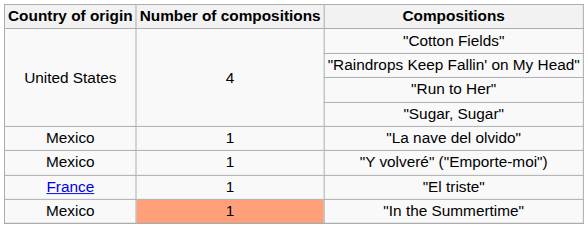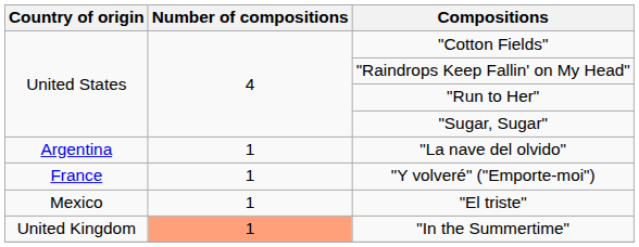"La nave del olvido" | Country of origin: Mexico -> Argentina
"Y volveré" ("Emporte-moi") | Country of origin: Mexico -> France
"El triste" | Country of origin: France -> Mexico
"In the Summertime" | Country of origin: Mexico -> United Kingdom
